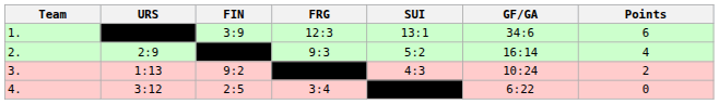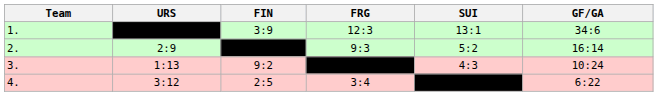- column: Points | 6 | 4 | 2 | 0
